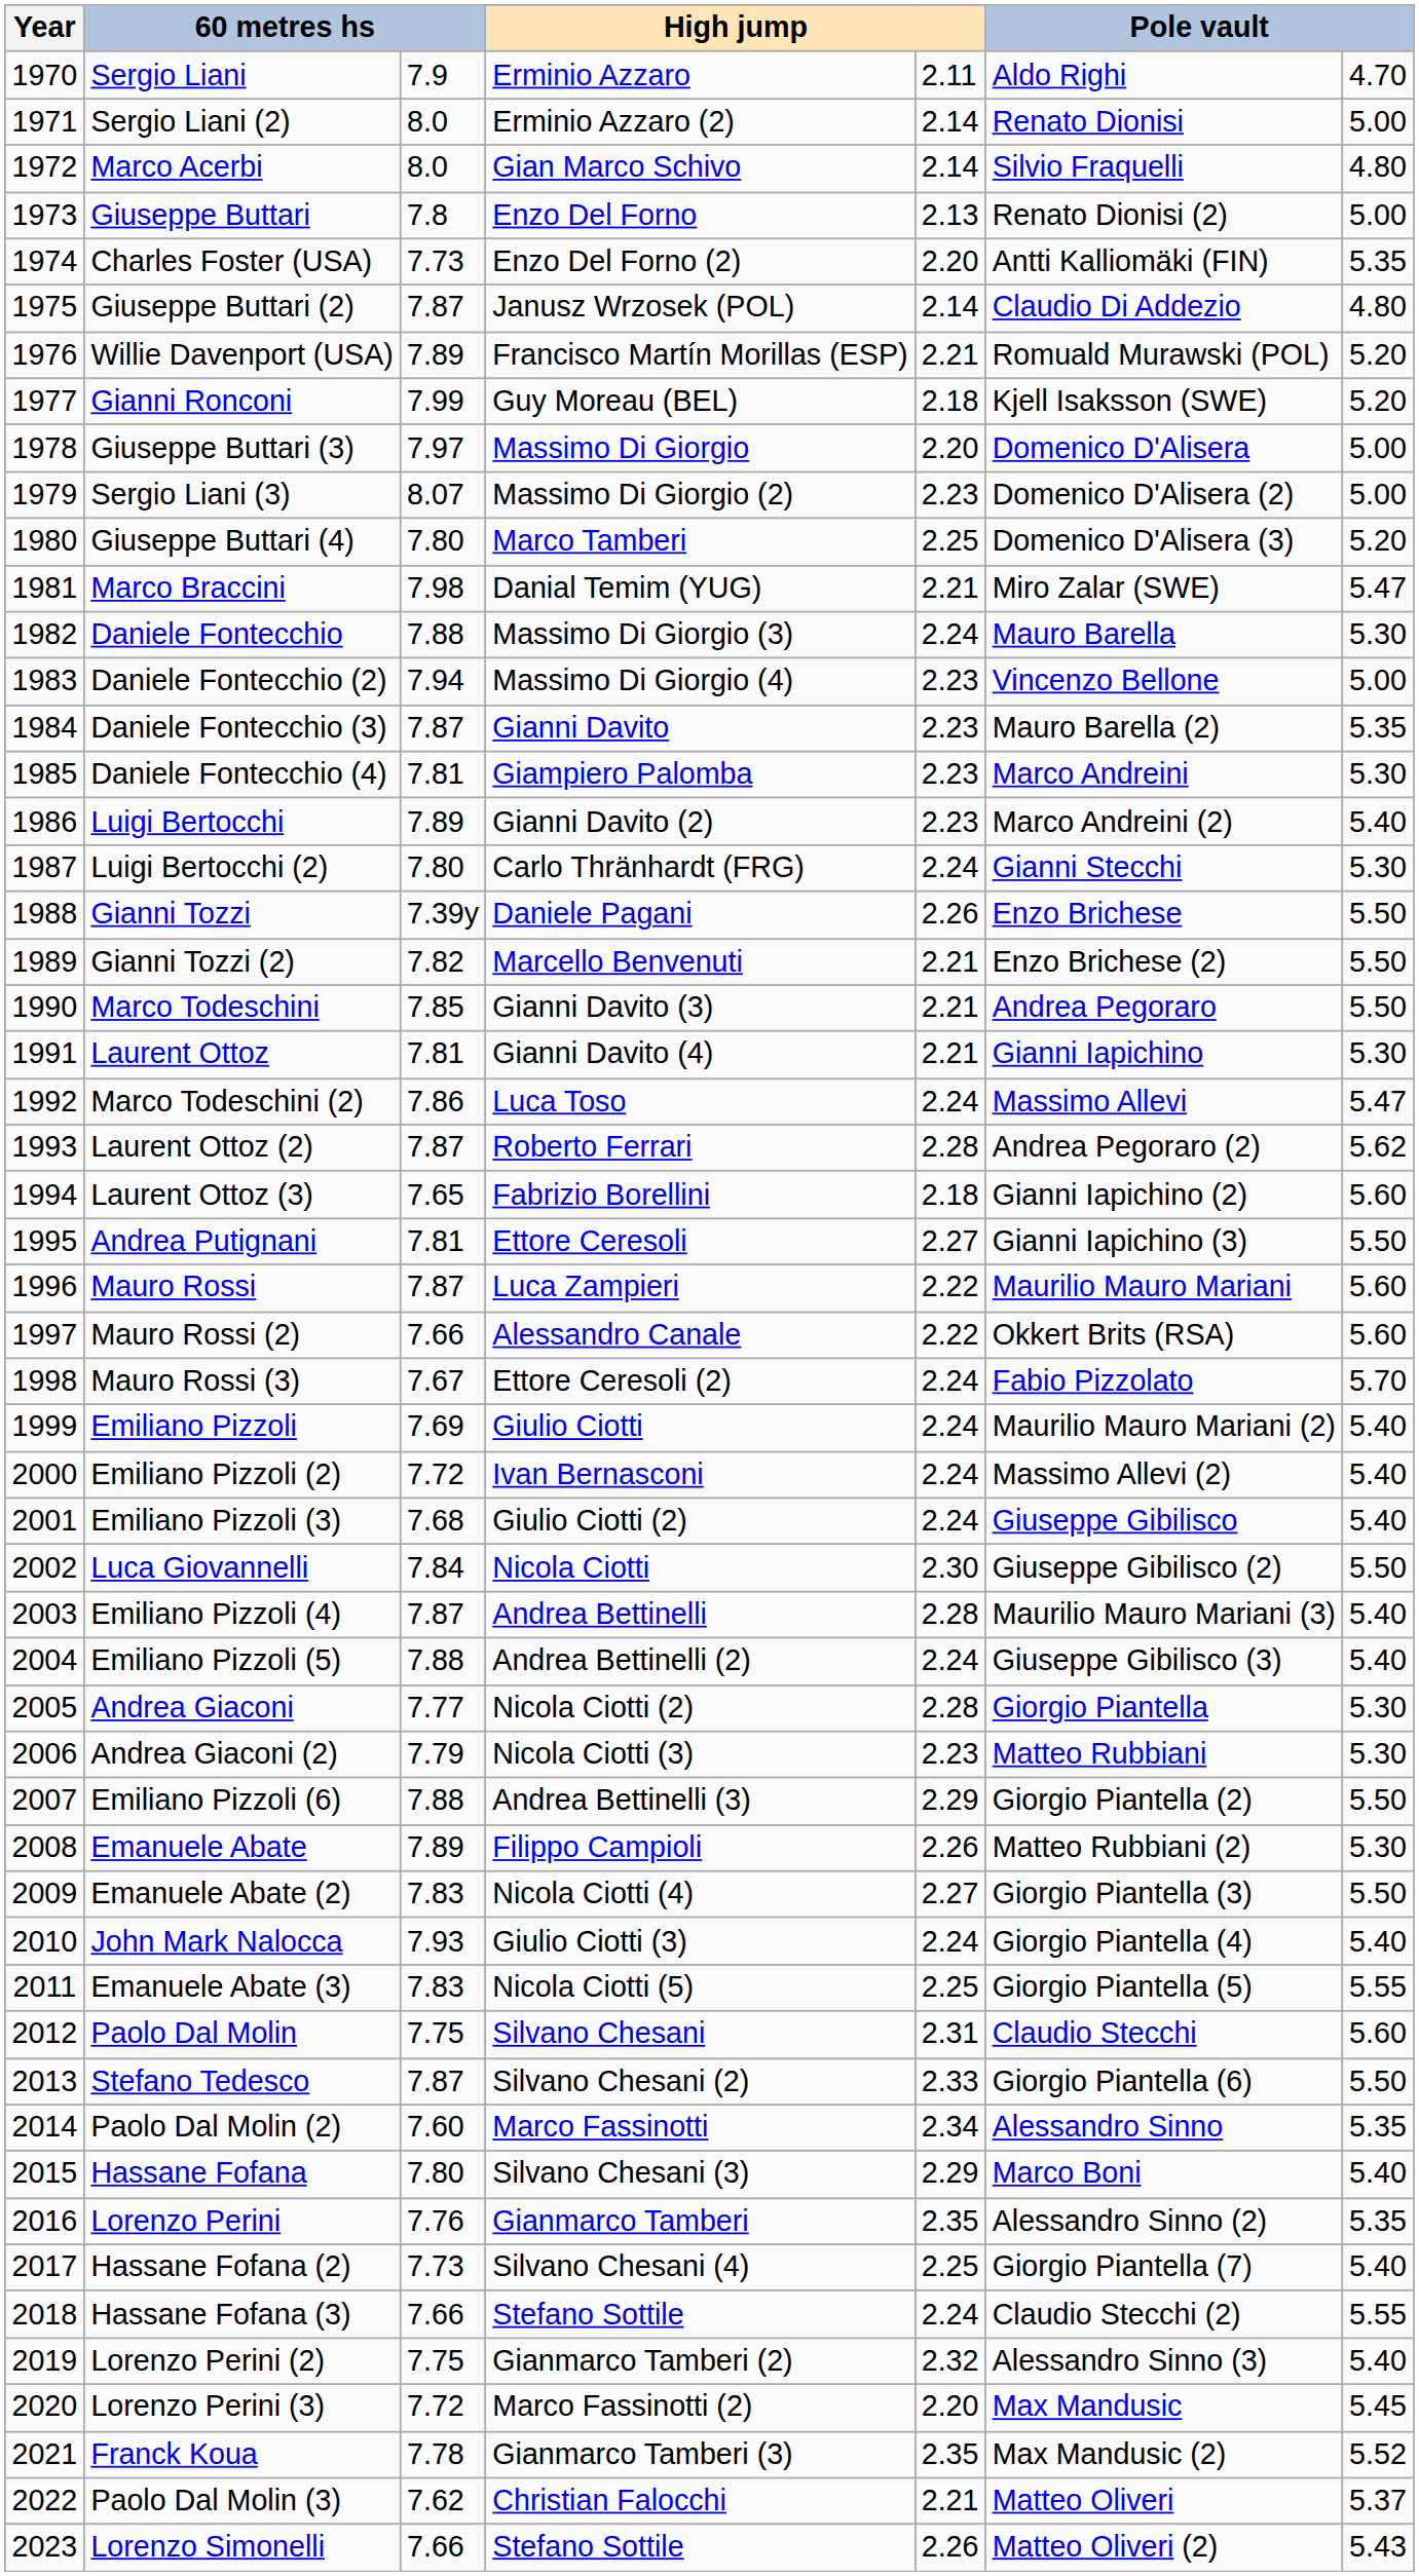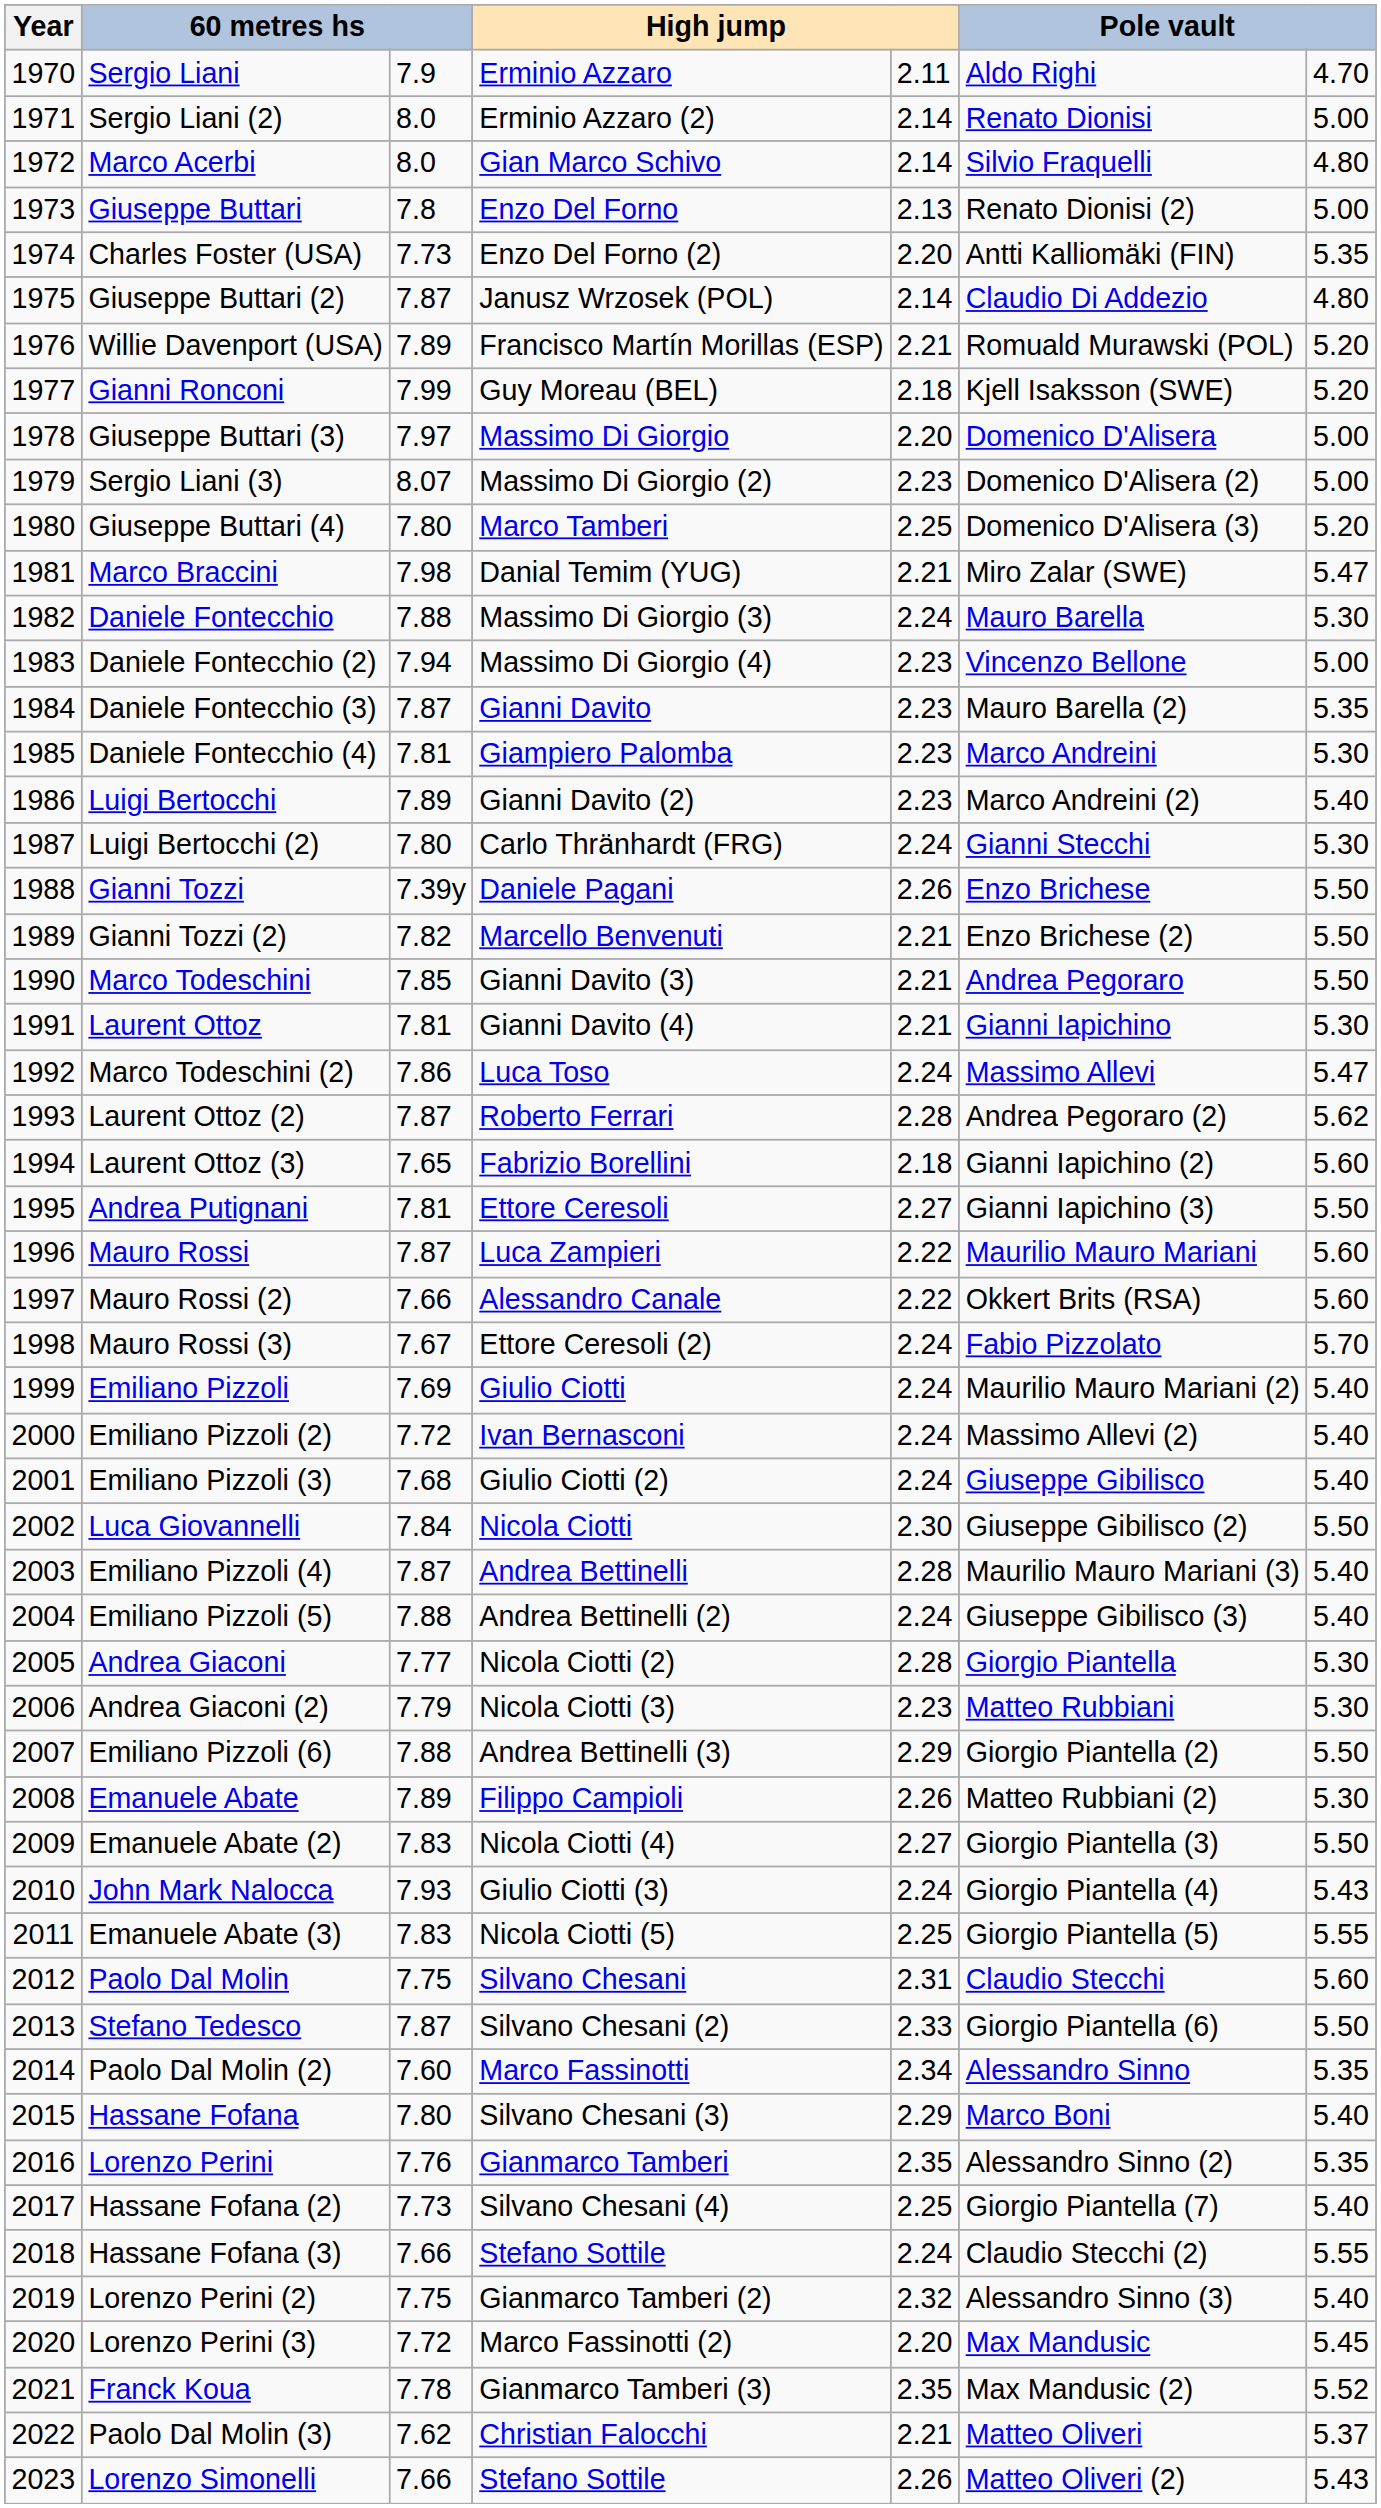John Mark Nalocca | column 7: 5.40 -> 5.43
